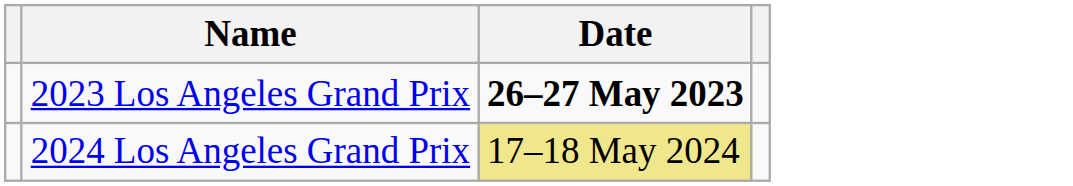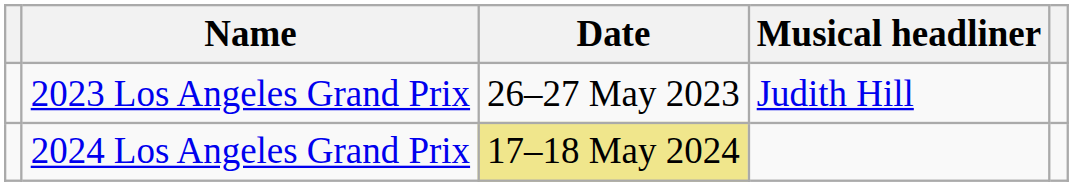+ column: Musical headliner | Judith Hill
2023 Los Angeles Grand Prix | Date: bold -> normal
